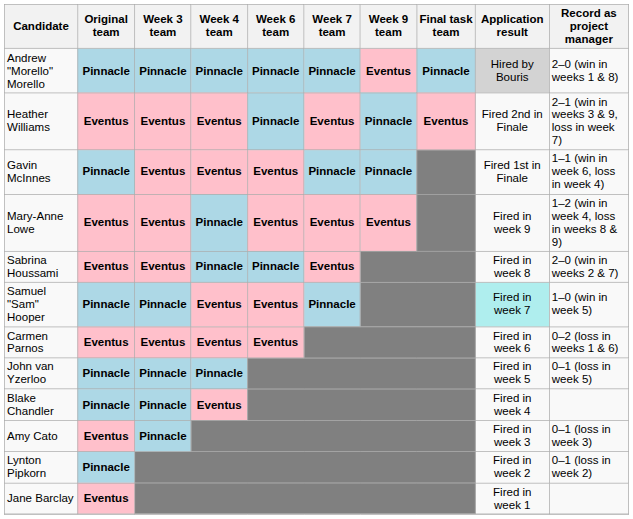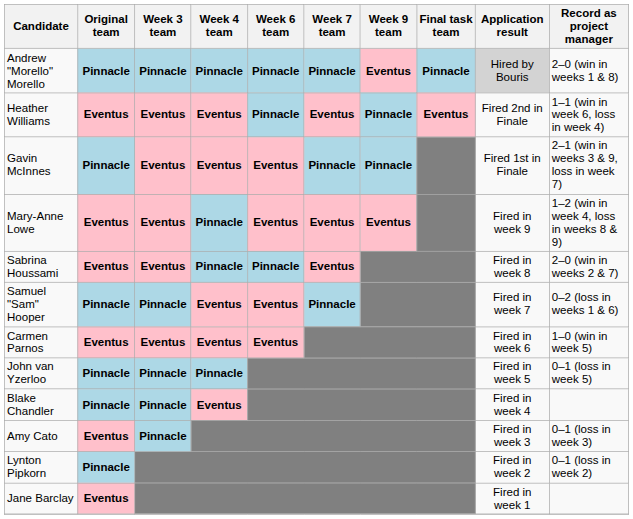Heather Williams | Record as project manager: 2–1 (win in weeks 3 & 9, loss in week 7) -> 1–1 (win in week 6, loss in week 4)
Gavin McInnes | Record as project manager: 1–1 (win in week 6, loss in week 4) -> 2–1 (win in weeks 3 & 9, loss in week 7)
Samuel "Sam" Hooper | Application result: paleturquoise background -> no background
Samuel "Sam" Hooper | Record as project manager: 1–0 (win in week 5) -> 0–2 (loss in weeks 1 & 6)
Carmen Parnos | Record as project manager: 0–2 (loss in weeks 1 & 6) -> 1–0 (win in week 5)
